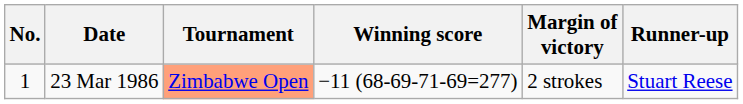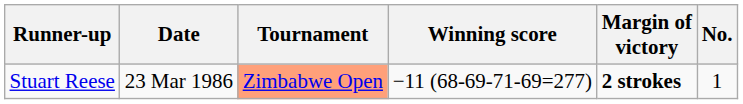columns swapped: No. <-> Runner-up
23 Mar 1986 | Margin of victory: normal -> bold
